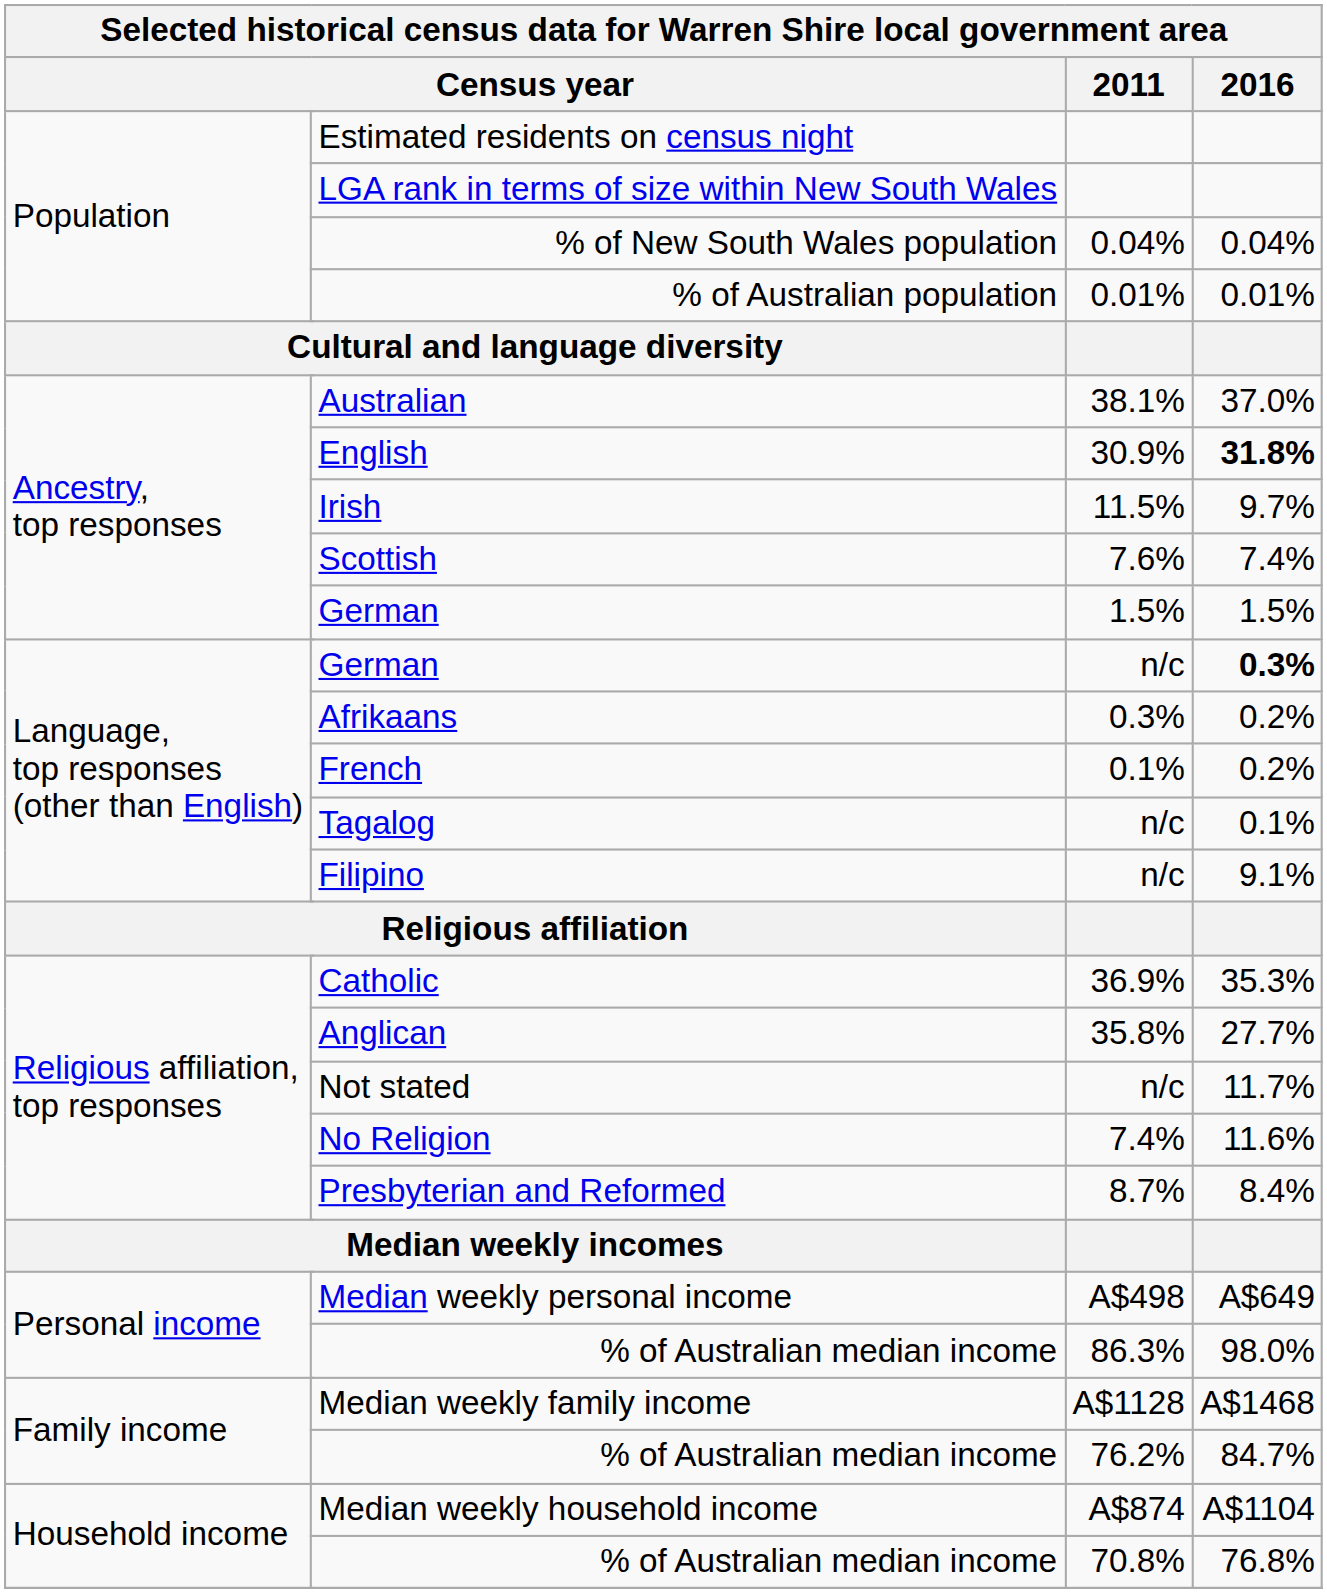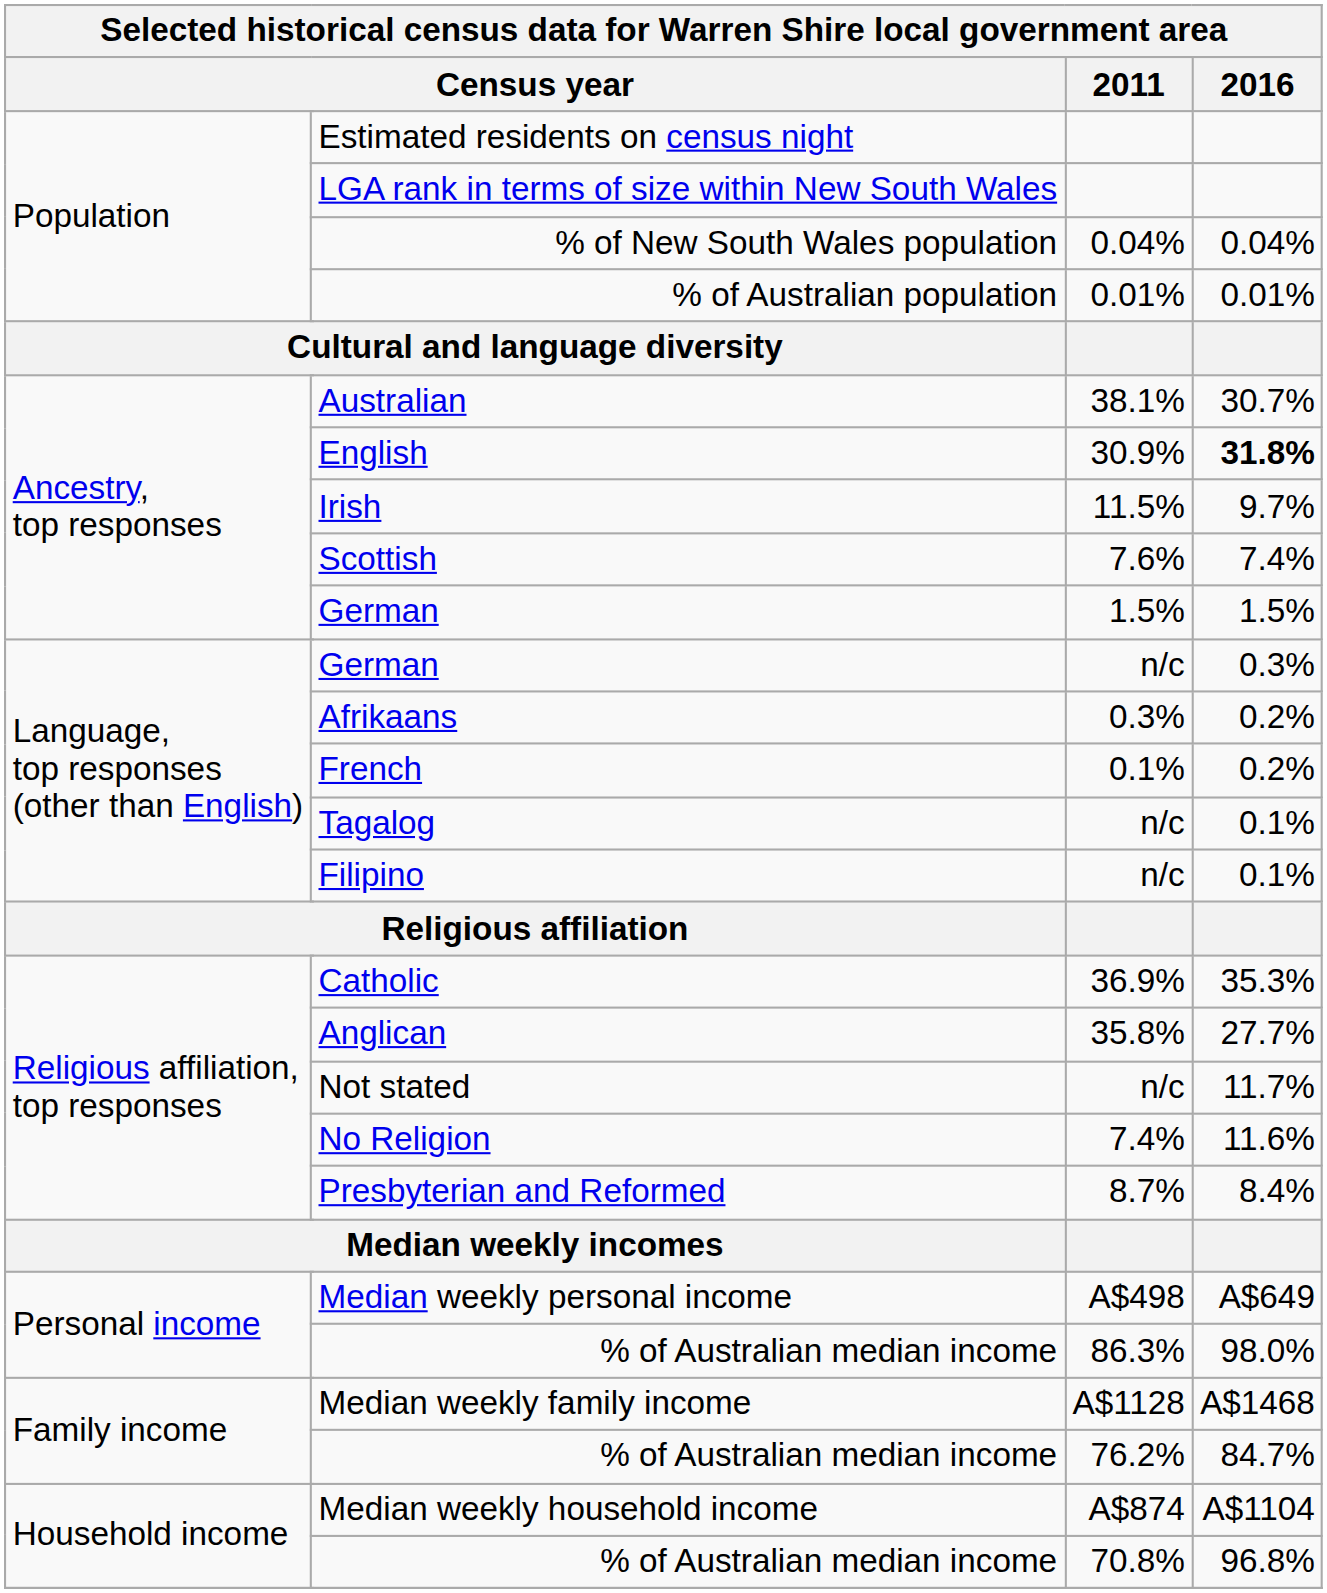Australian | 2016: 37.0% -> 30.7%
German / n/c | 2016: bold -> normal
Filipino | 2016: 9.1% -> 0.1%
% of Australian median income / 70.8% | 2016: 76.8% -> 96.8%
